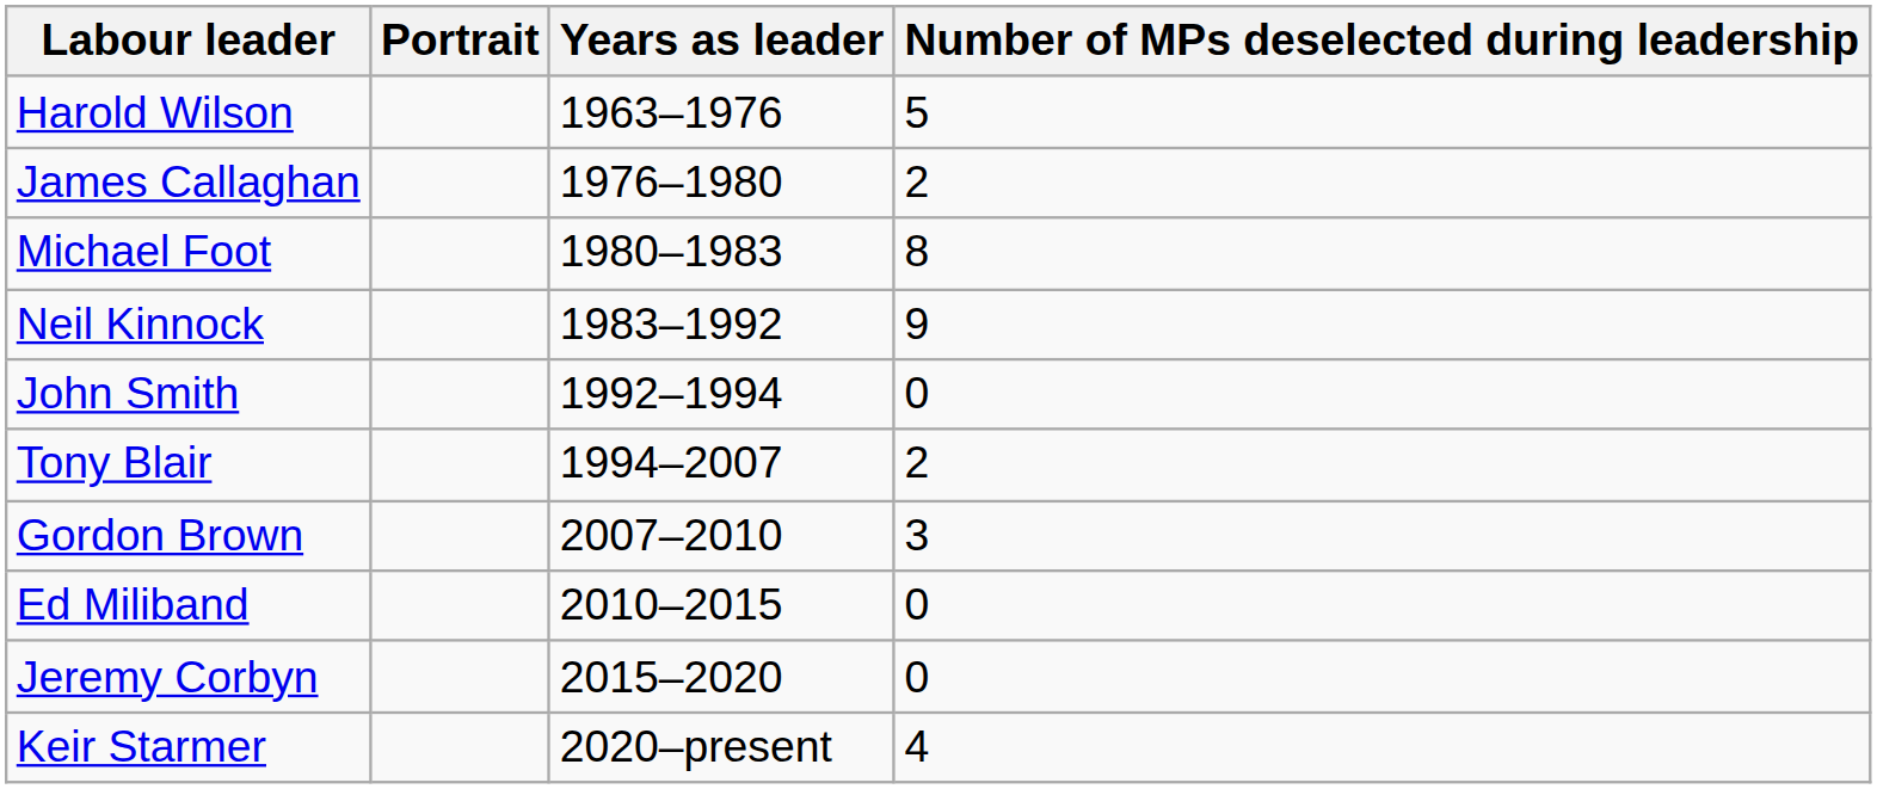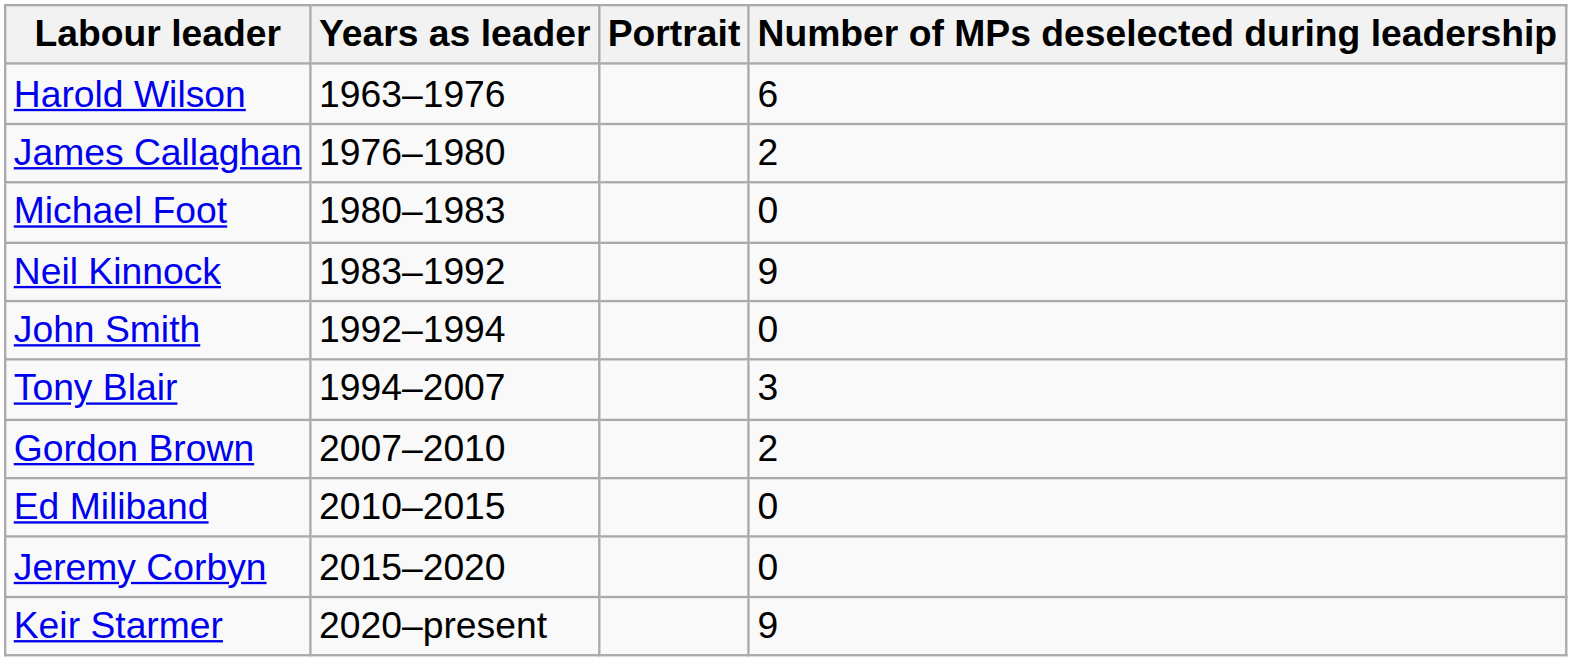columns swapped: Portrait <-> Years as leader
Harold Wilson | Number of MPs deselected during leadership: 5 -> 6
Michael Foot | Number of MPs deselected during leadership: 8 -> 0
Tony Blair | Number of MPs deselected during leadership: 2 -> 3
Gordon Brown | Number of MPs deselected during leadership: 3 -> 2
Keir Starmer | Number of MPs deselected during leadership: 4 -> 9
